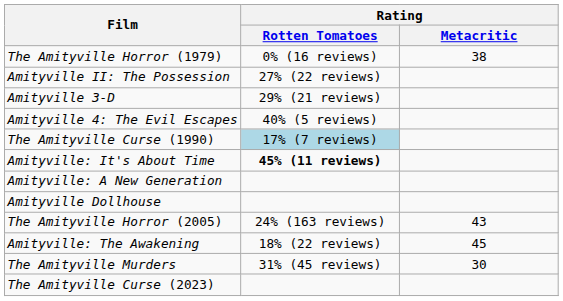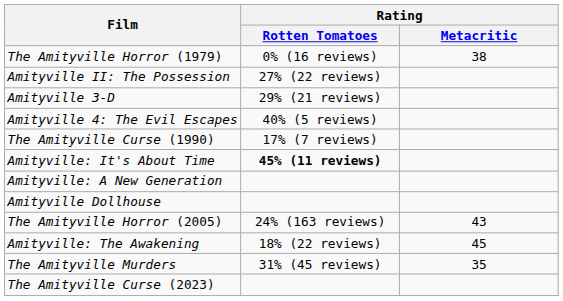The Amityville Curse (1990) | Rating / Rotten Tomatoes: lightblue background -> no background
The Amityville Murders | Rating / Metacritic: 30 -> 35
